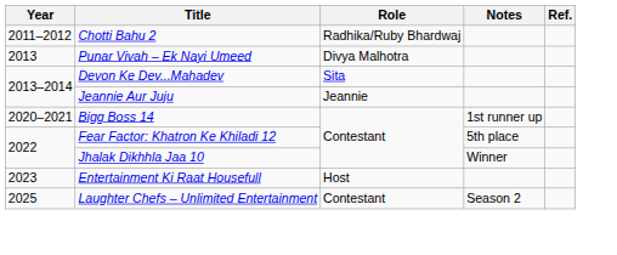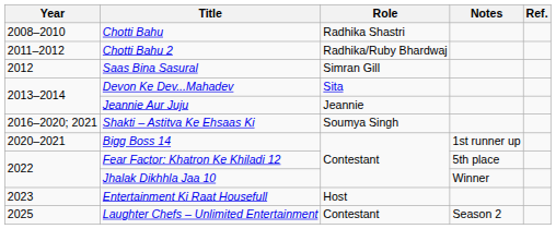+ row: 2008–2010 | Chotti Bahu | Radhika Shastri
+ row: 2012 | Saas Bina Sasural | Simran Gill
- row: 2013 | Punar Vivah – Ek Nayi Umeed | Divya Malhotra
+ row: 2016–2020; 2021 | Shakti – Astitva Ke Ehsaas Ki | Soumya Singh
